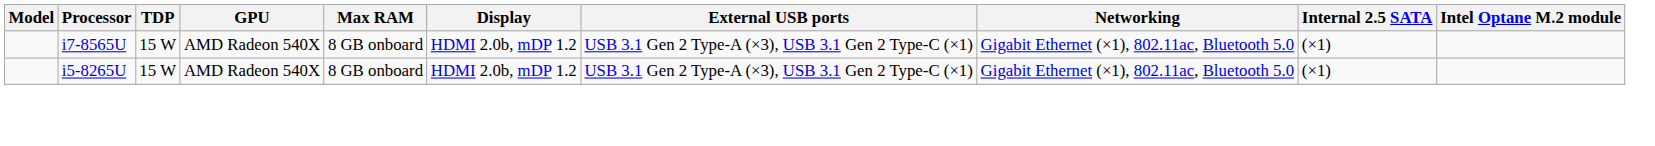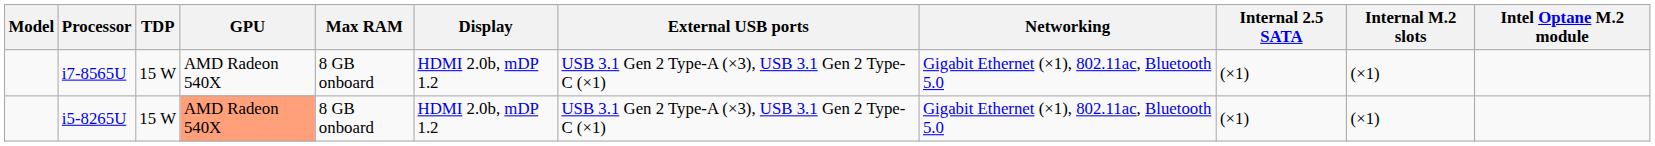+ column: Internal M.2 slots | (×1) | (×1)
i5-8265U | GPU: no background -> lightsalmon background
